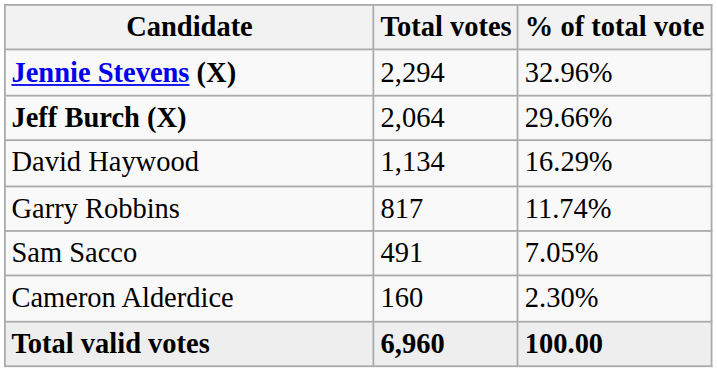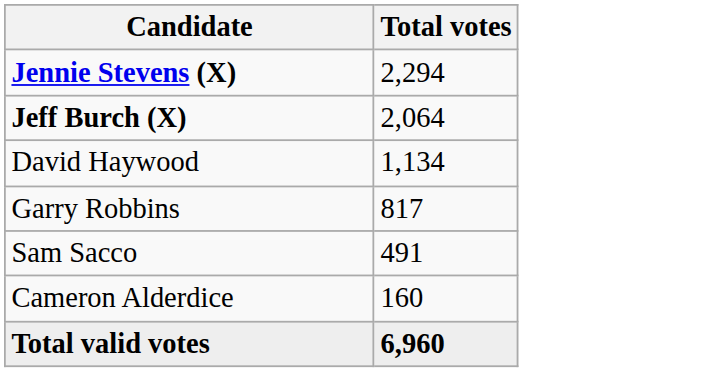- column: % of total vote | 32.96% | 29.66% | 16.29% | 11.74% | 7.05% | 2.30% | 100.00
